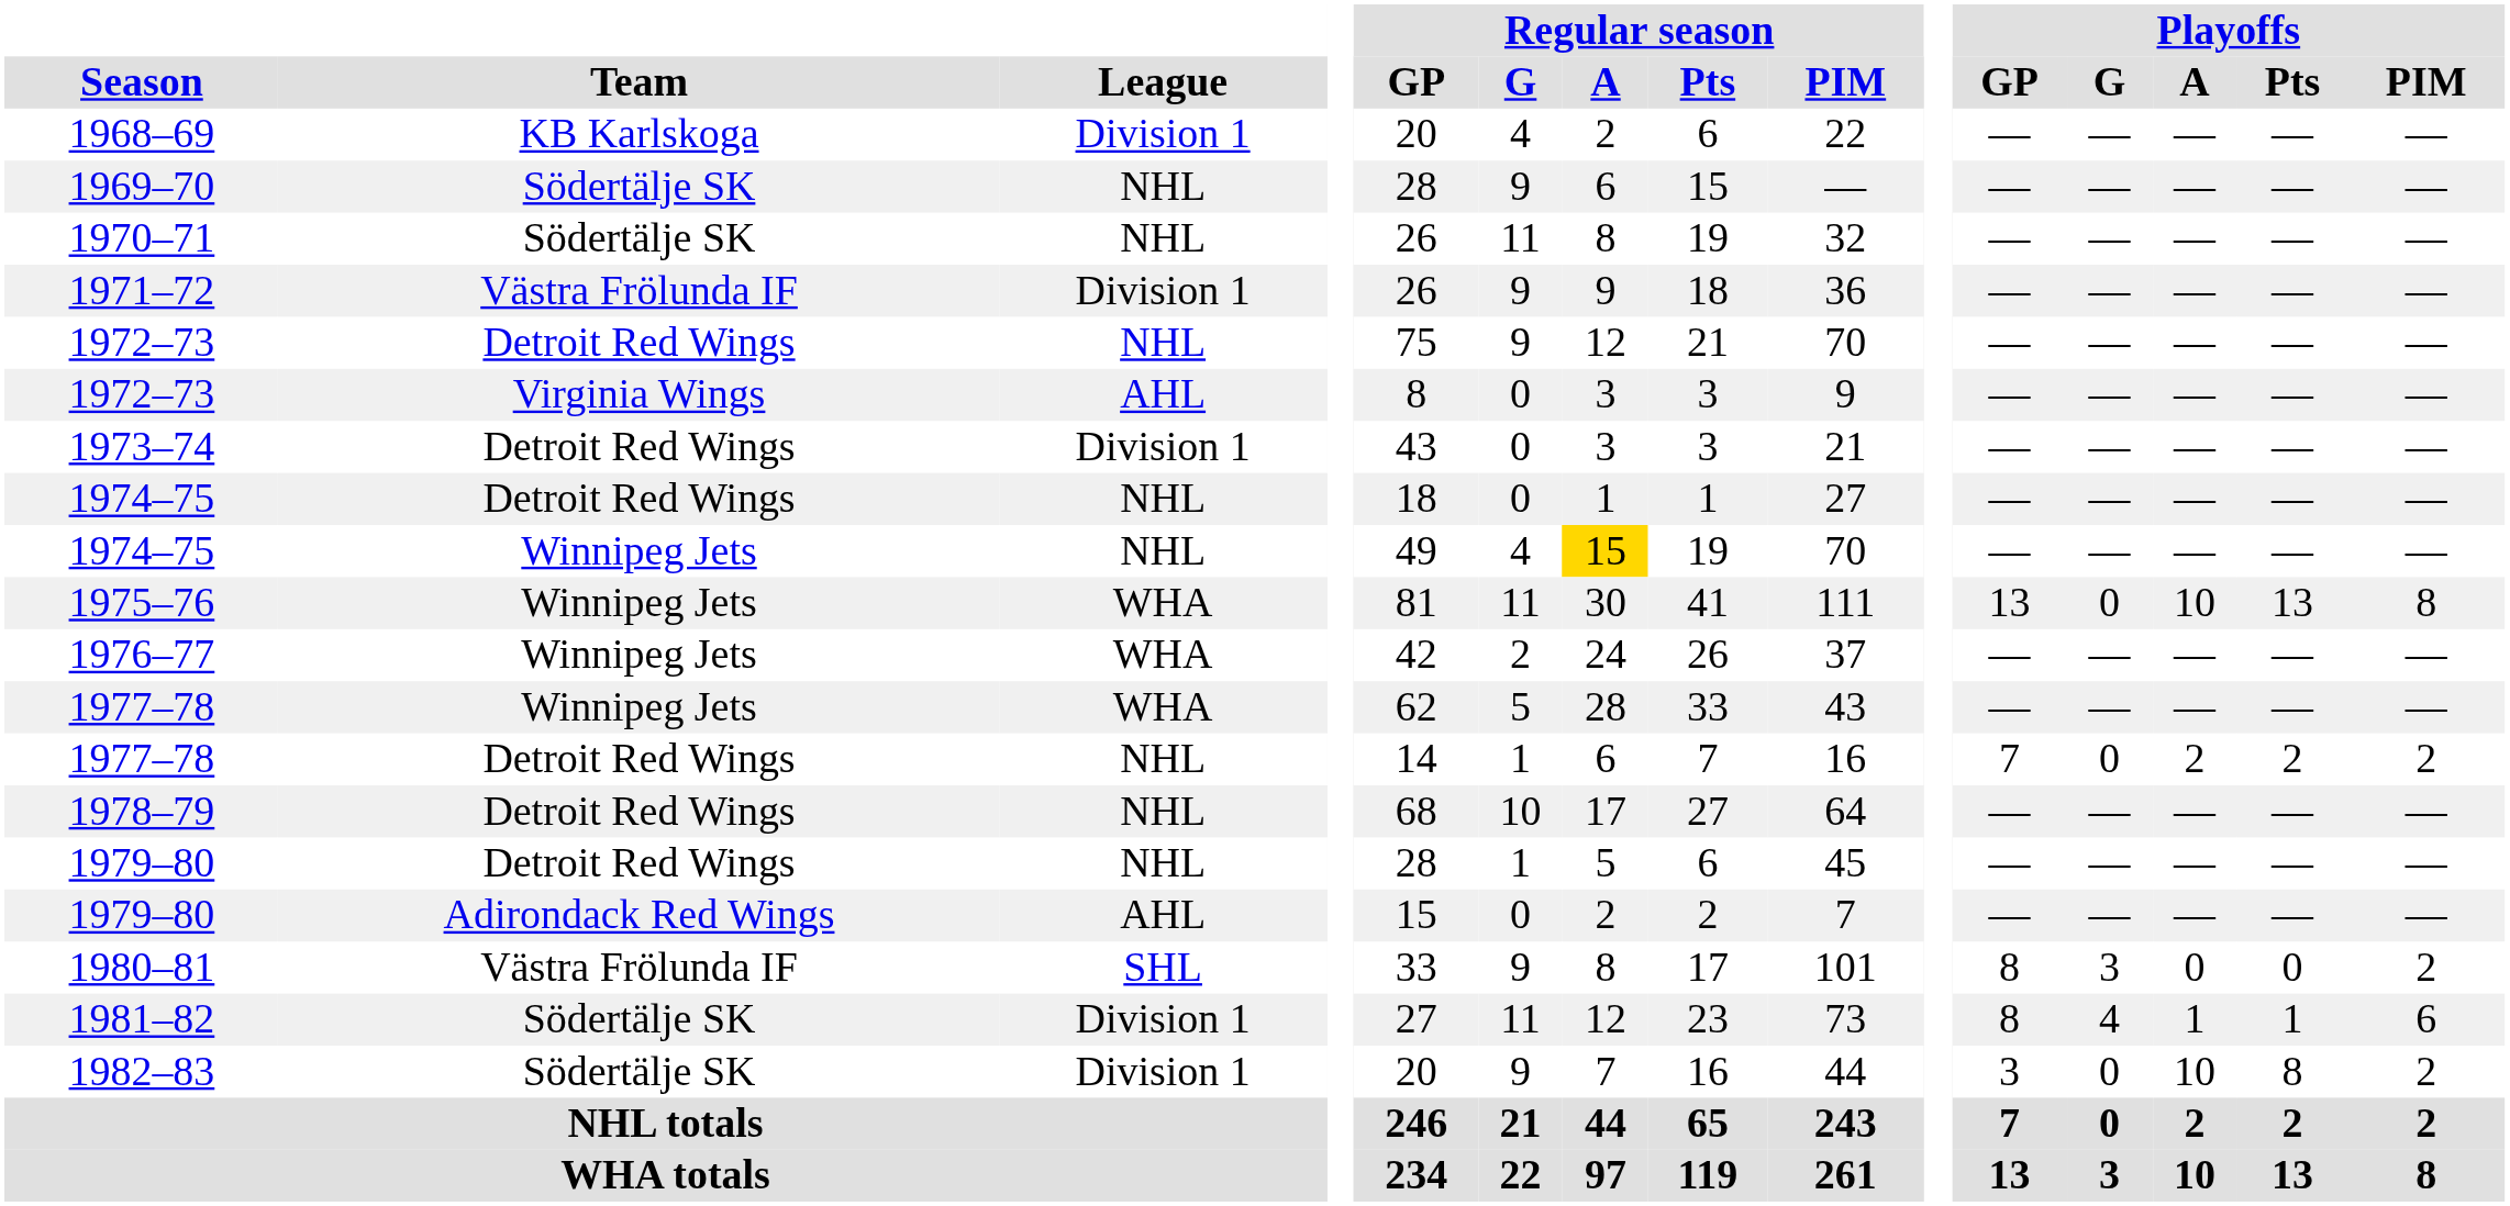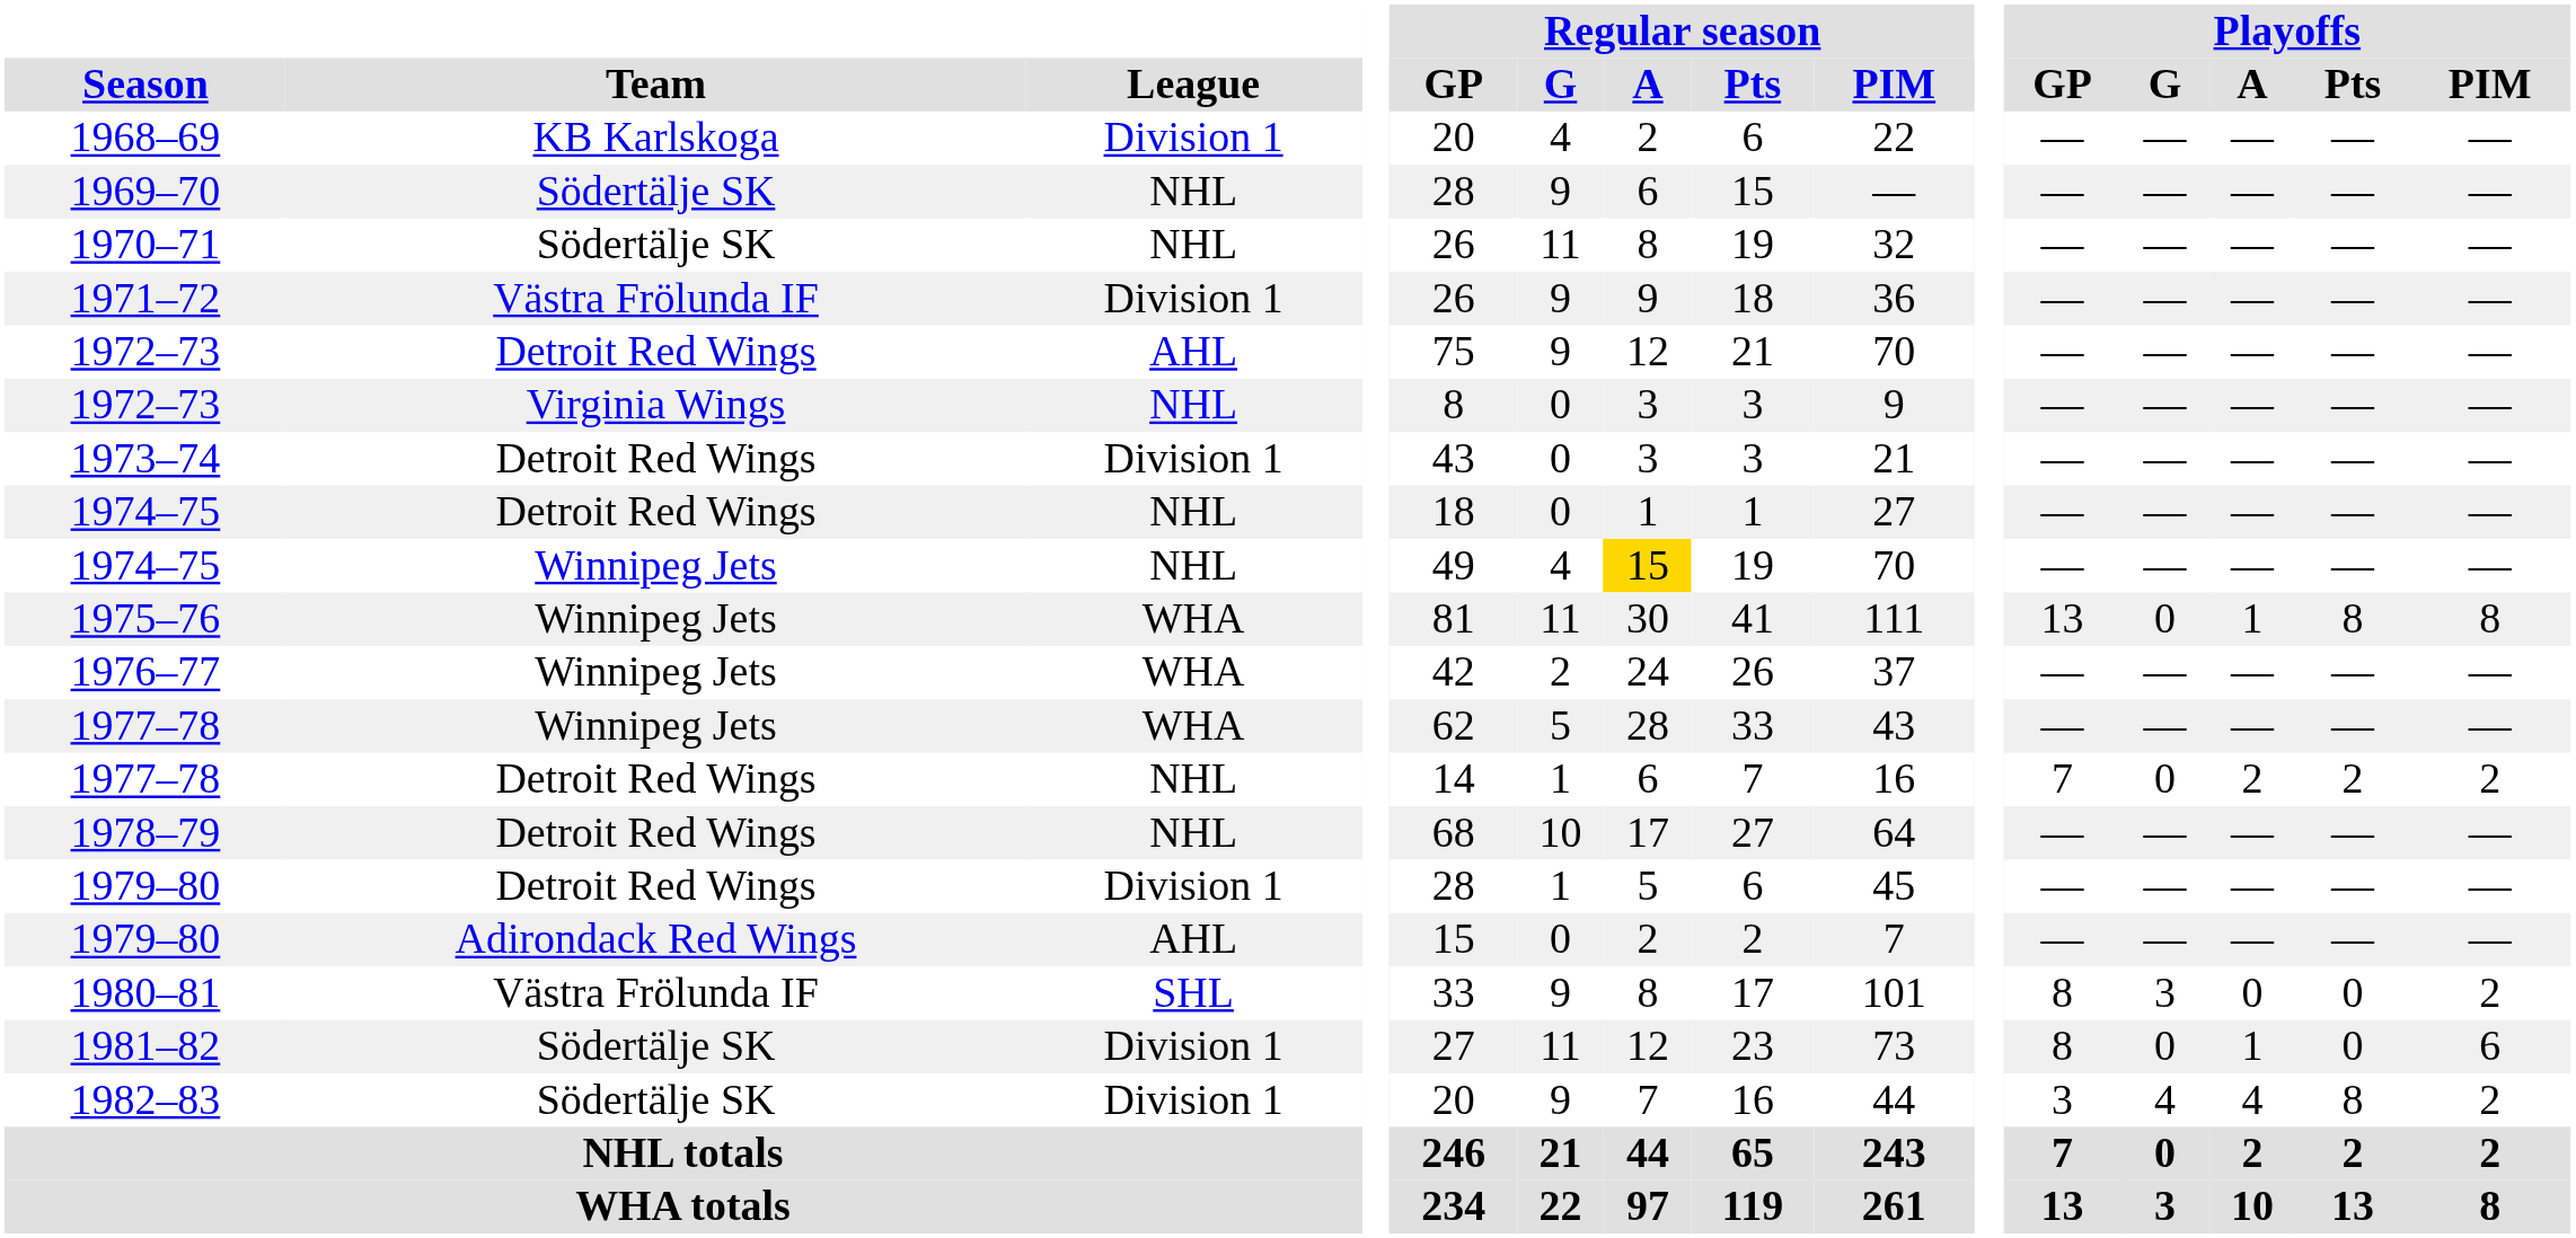1972–73 / Detroit Red Wings | League: NHL -> AHL
1972–73 / Virginia Wings | League: AHL -> NHL
1975–76 | Playoffs / A: 10 -> 1
1975–76 | Playoffs / Pts: 13 -> 8
1979–80 / Detroit Red Wings | League: NHL -> Division 1
1981–82 | Playoffs / G: 4 -> 0
1981–82 | Playoffs / Pts: 1 -> 0
1982–83 | Playoffs / G: 0 -> 4
1982–83 | Playoffs / A: 10 -> 4
